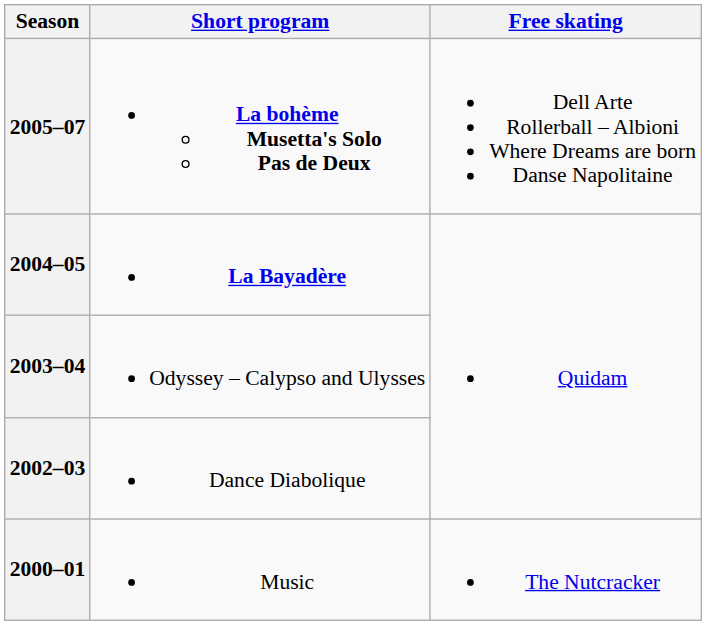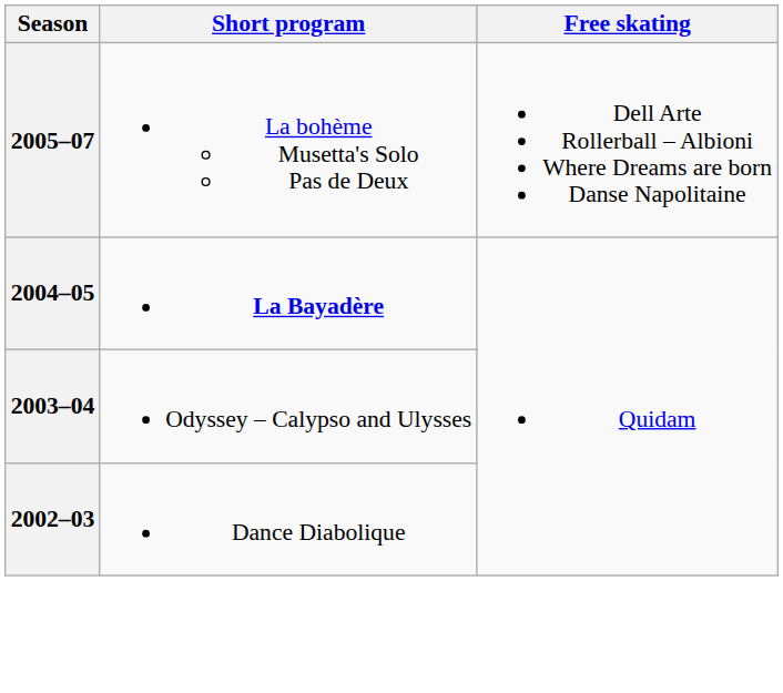2005–07 | Short program: bold -> normal
- row: 2000–01 | Music | The Nutcracker
